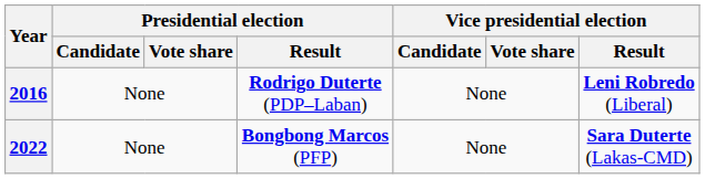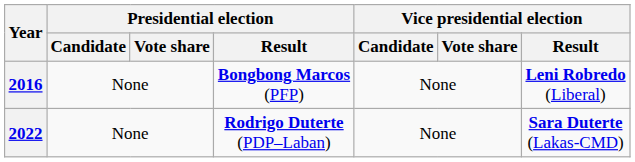2016 | Presidential election / Result: Rodrigo Duterte (PDP–Laban) -> Bongbong Marcos (PFP)
2022 | Presidential election / Result: Bongbong Marcos (PFP) -> Rodrigo Duterte (PDP–Laban)
